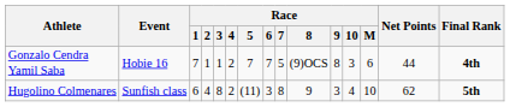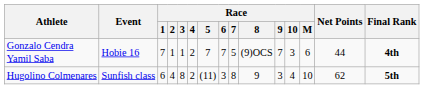Gonzalo Cendra Yamil Saba | Race / 9: 8 -> 7
